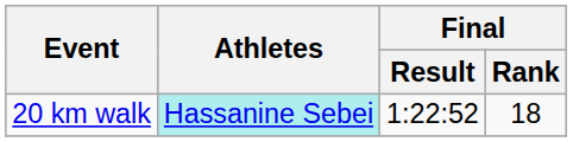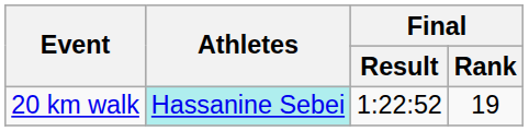20 km walk | Final / Rank: 18 -> 19
